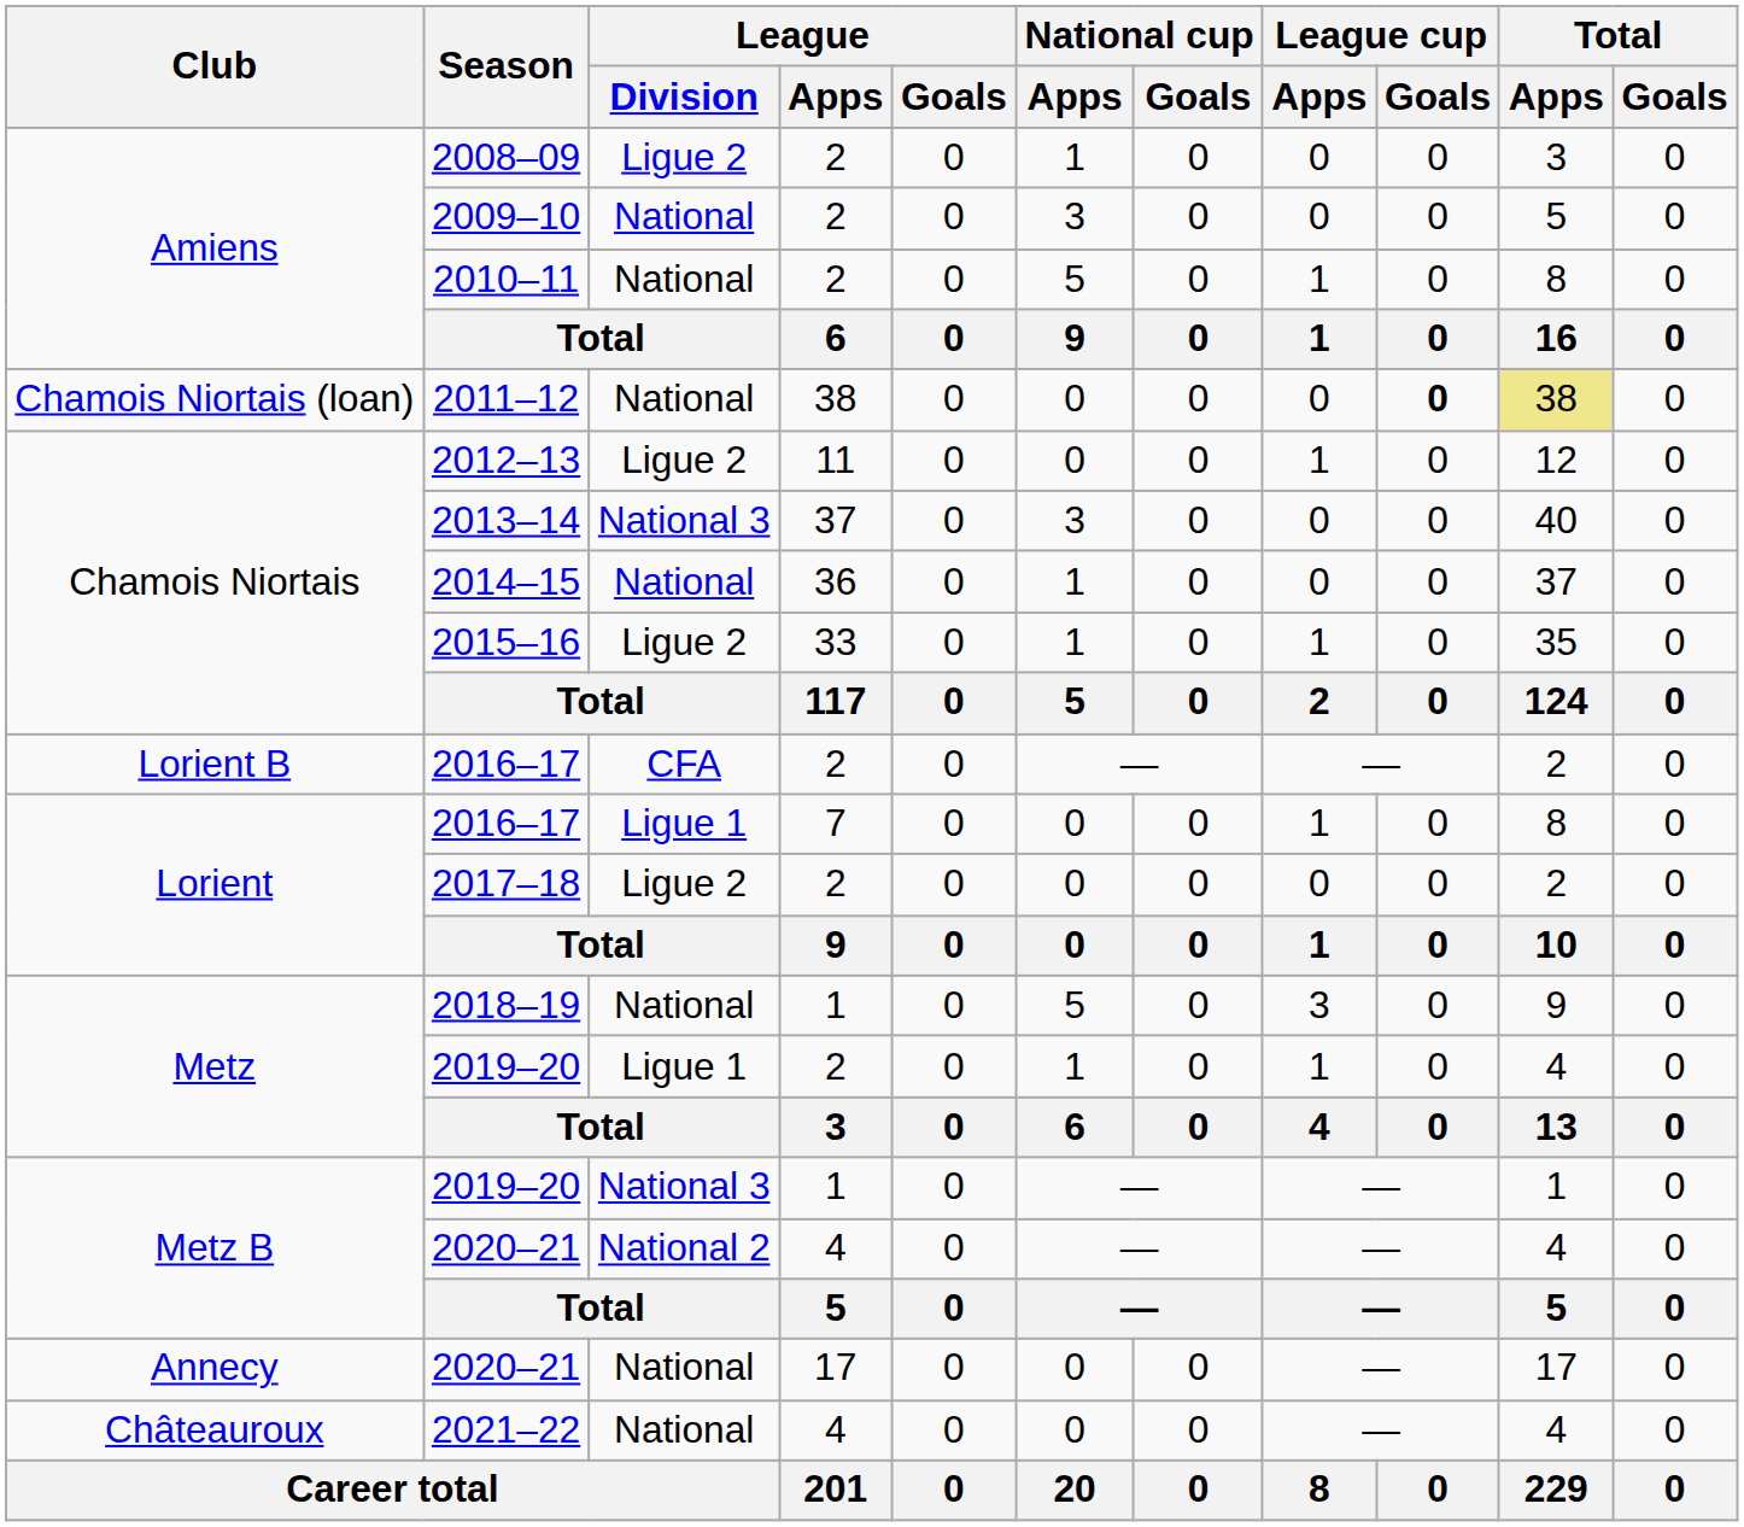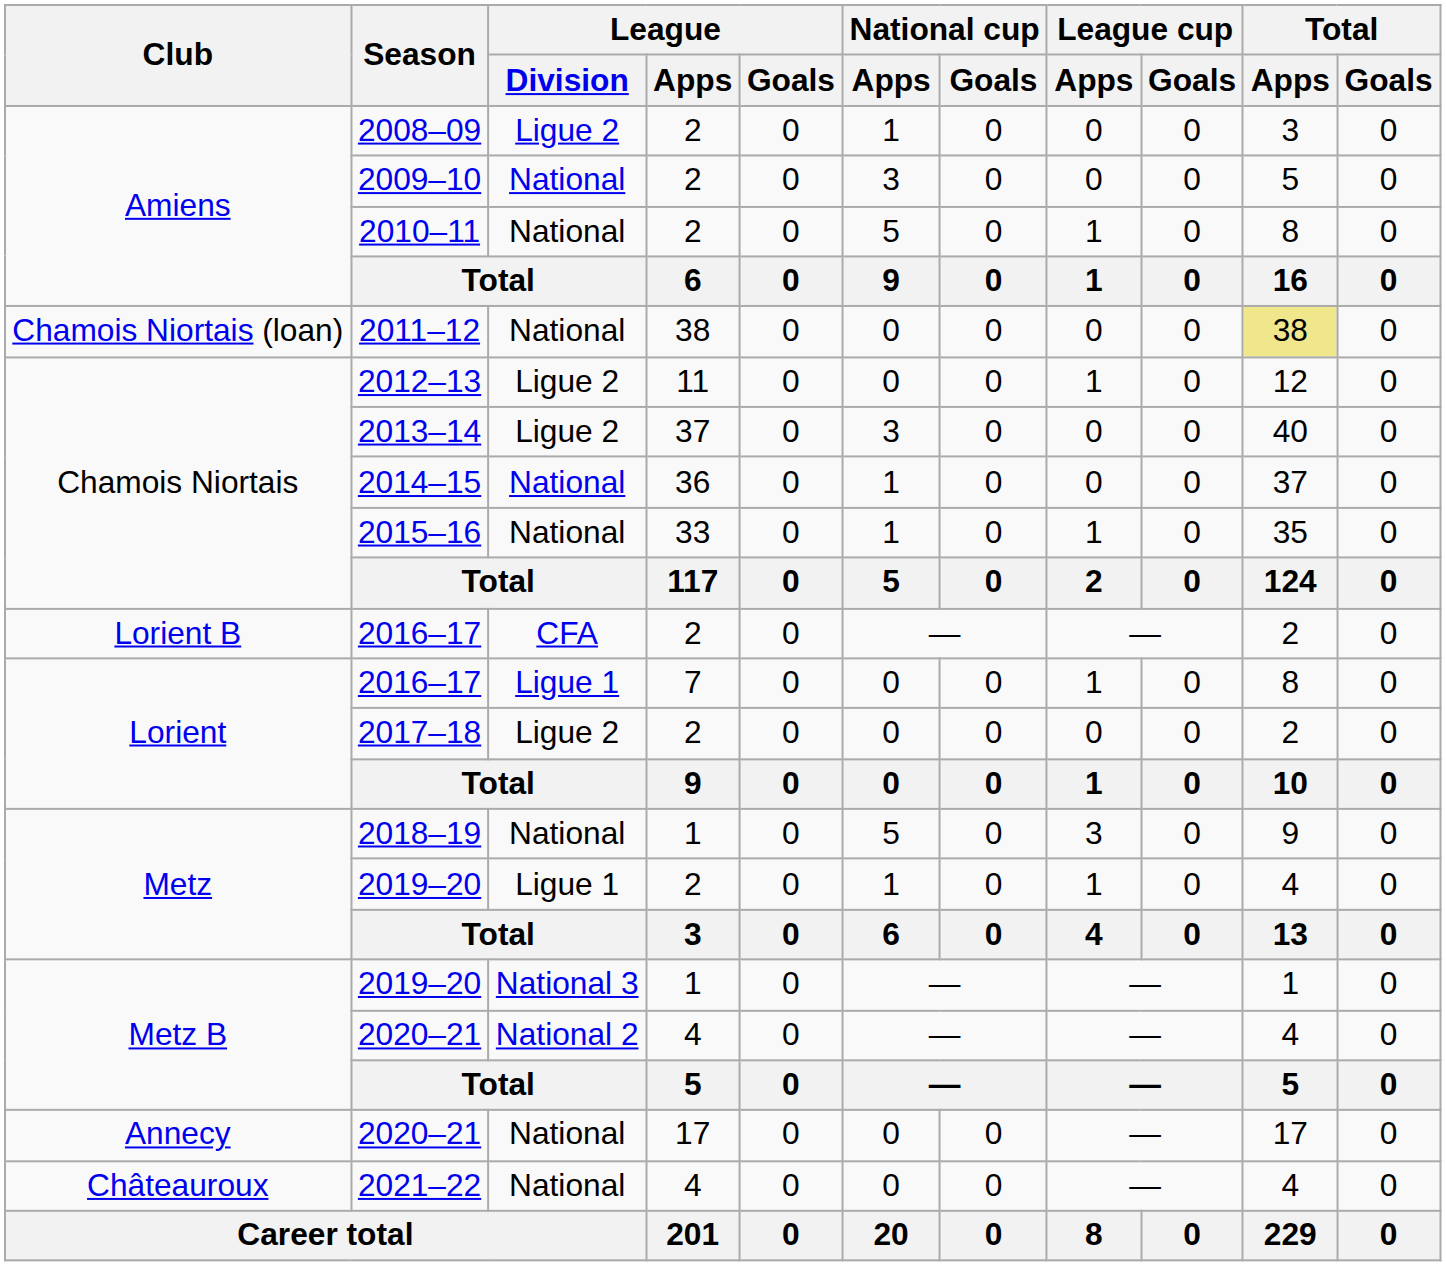2011–12 | League cup / Goals: bold -> normal
2013–14 | League / Division: National 3 -> Ligue 2
2015–16 | League / Division: Ligue 2 -> National
